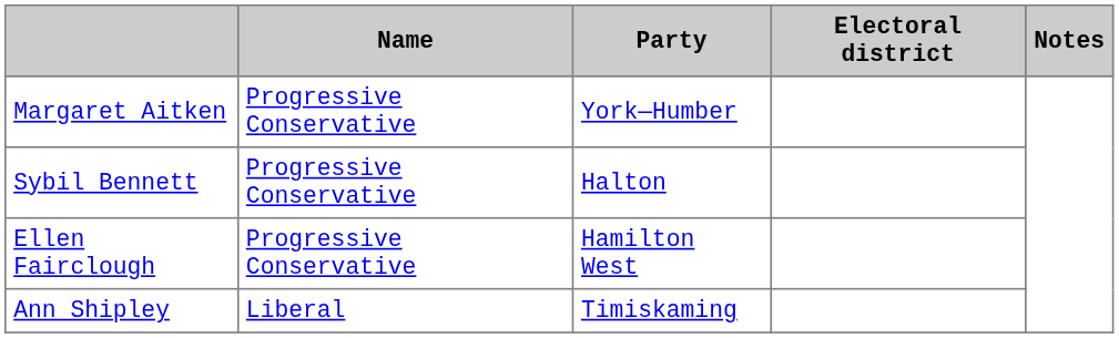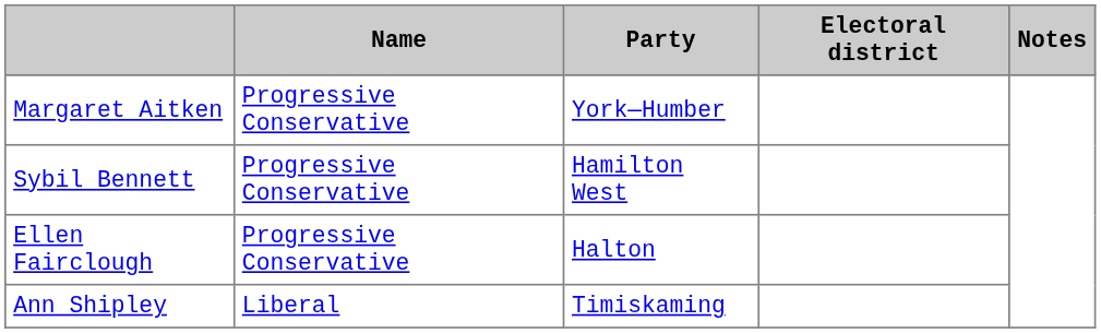Sybil Bennett | Party: Halton -> Hamilton West
Ellen Fairclough | Party: Hamilton West -> Halton
